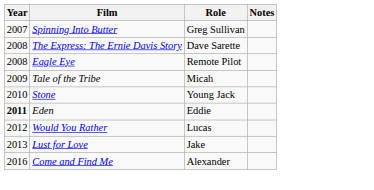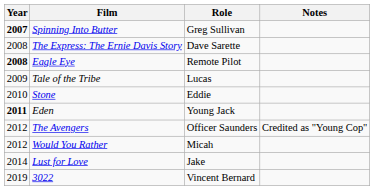Spinning Into Butter | Year: normal -> bold
Eagle Eye | Year: normal -> bold
Tale of the Tribe | Role: Micah -> Lucas
Stone | Role: Young Jack -> Eddie
Eden | Role: Eddie -> Young Jack
+ row: 2012 | The Avengers | Officer Saunders | Credited as "Young Cop"
Would You Rather | Role: Lucas -> Micah
Lust for Love | Year: 2013 -> 2014
- row: 2016 | Come and Find Me | Alexander
+ row: 2019 | 3022 | Vincent Bernard
